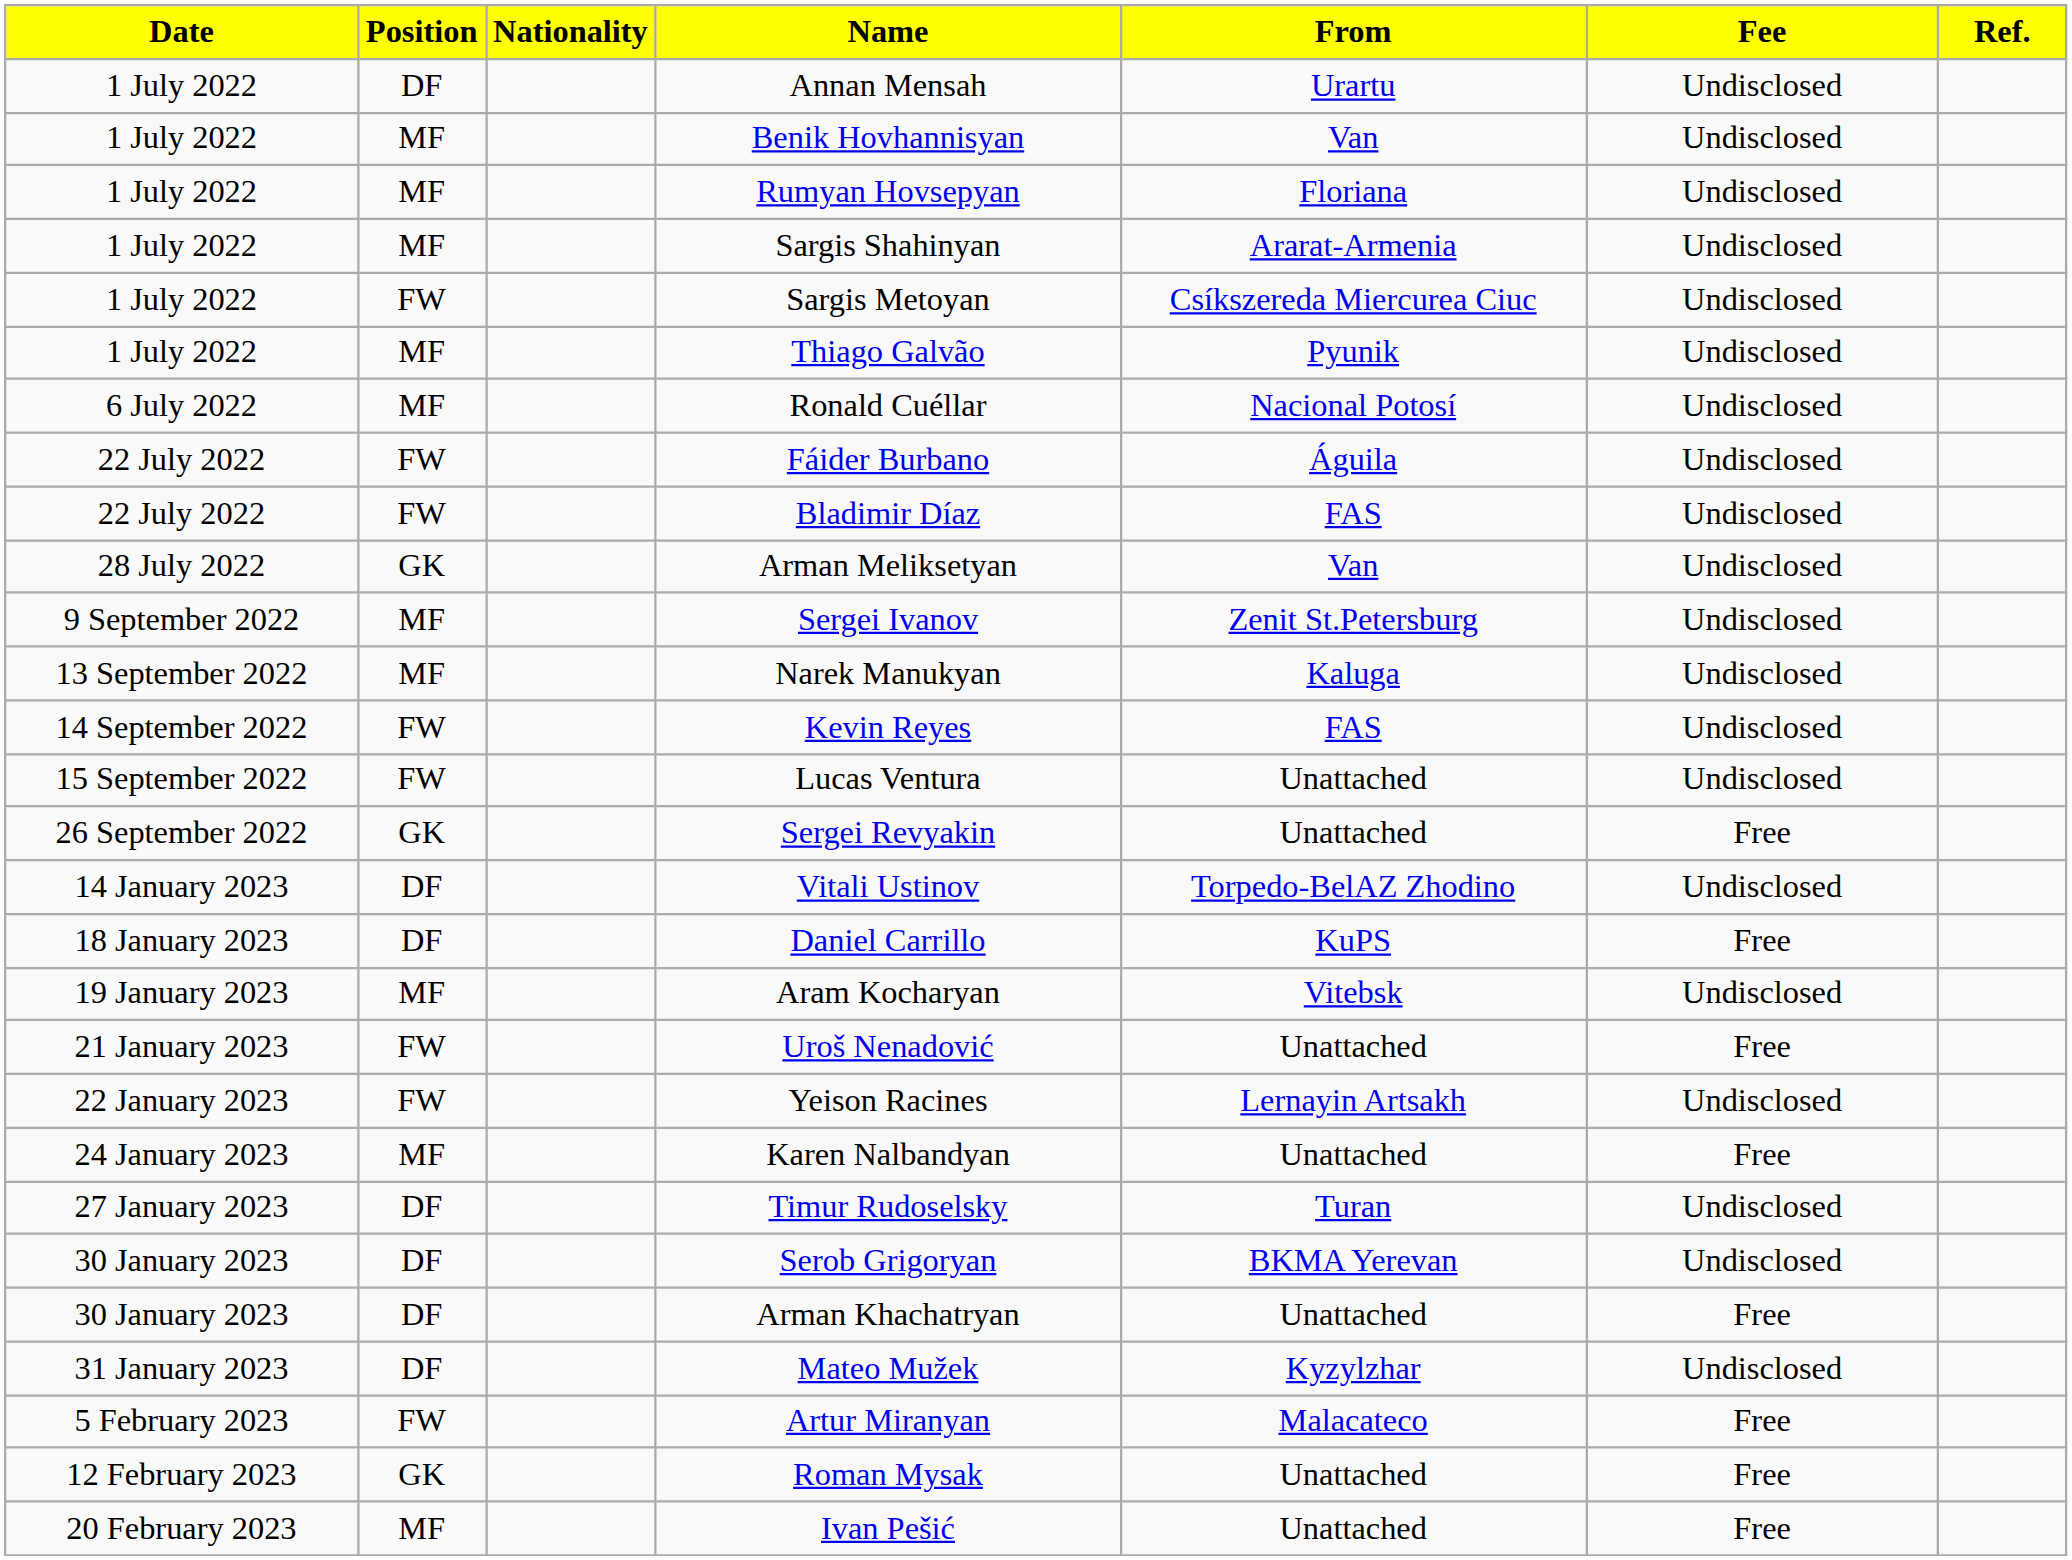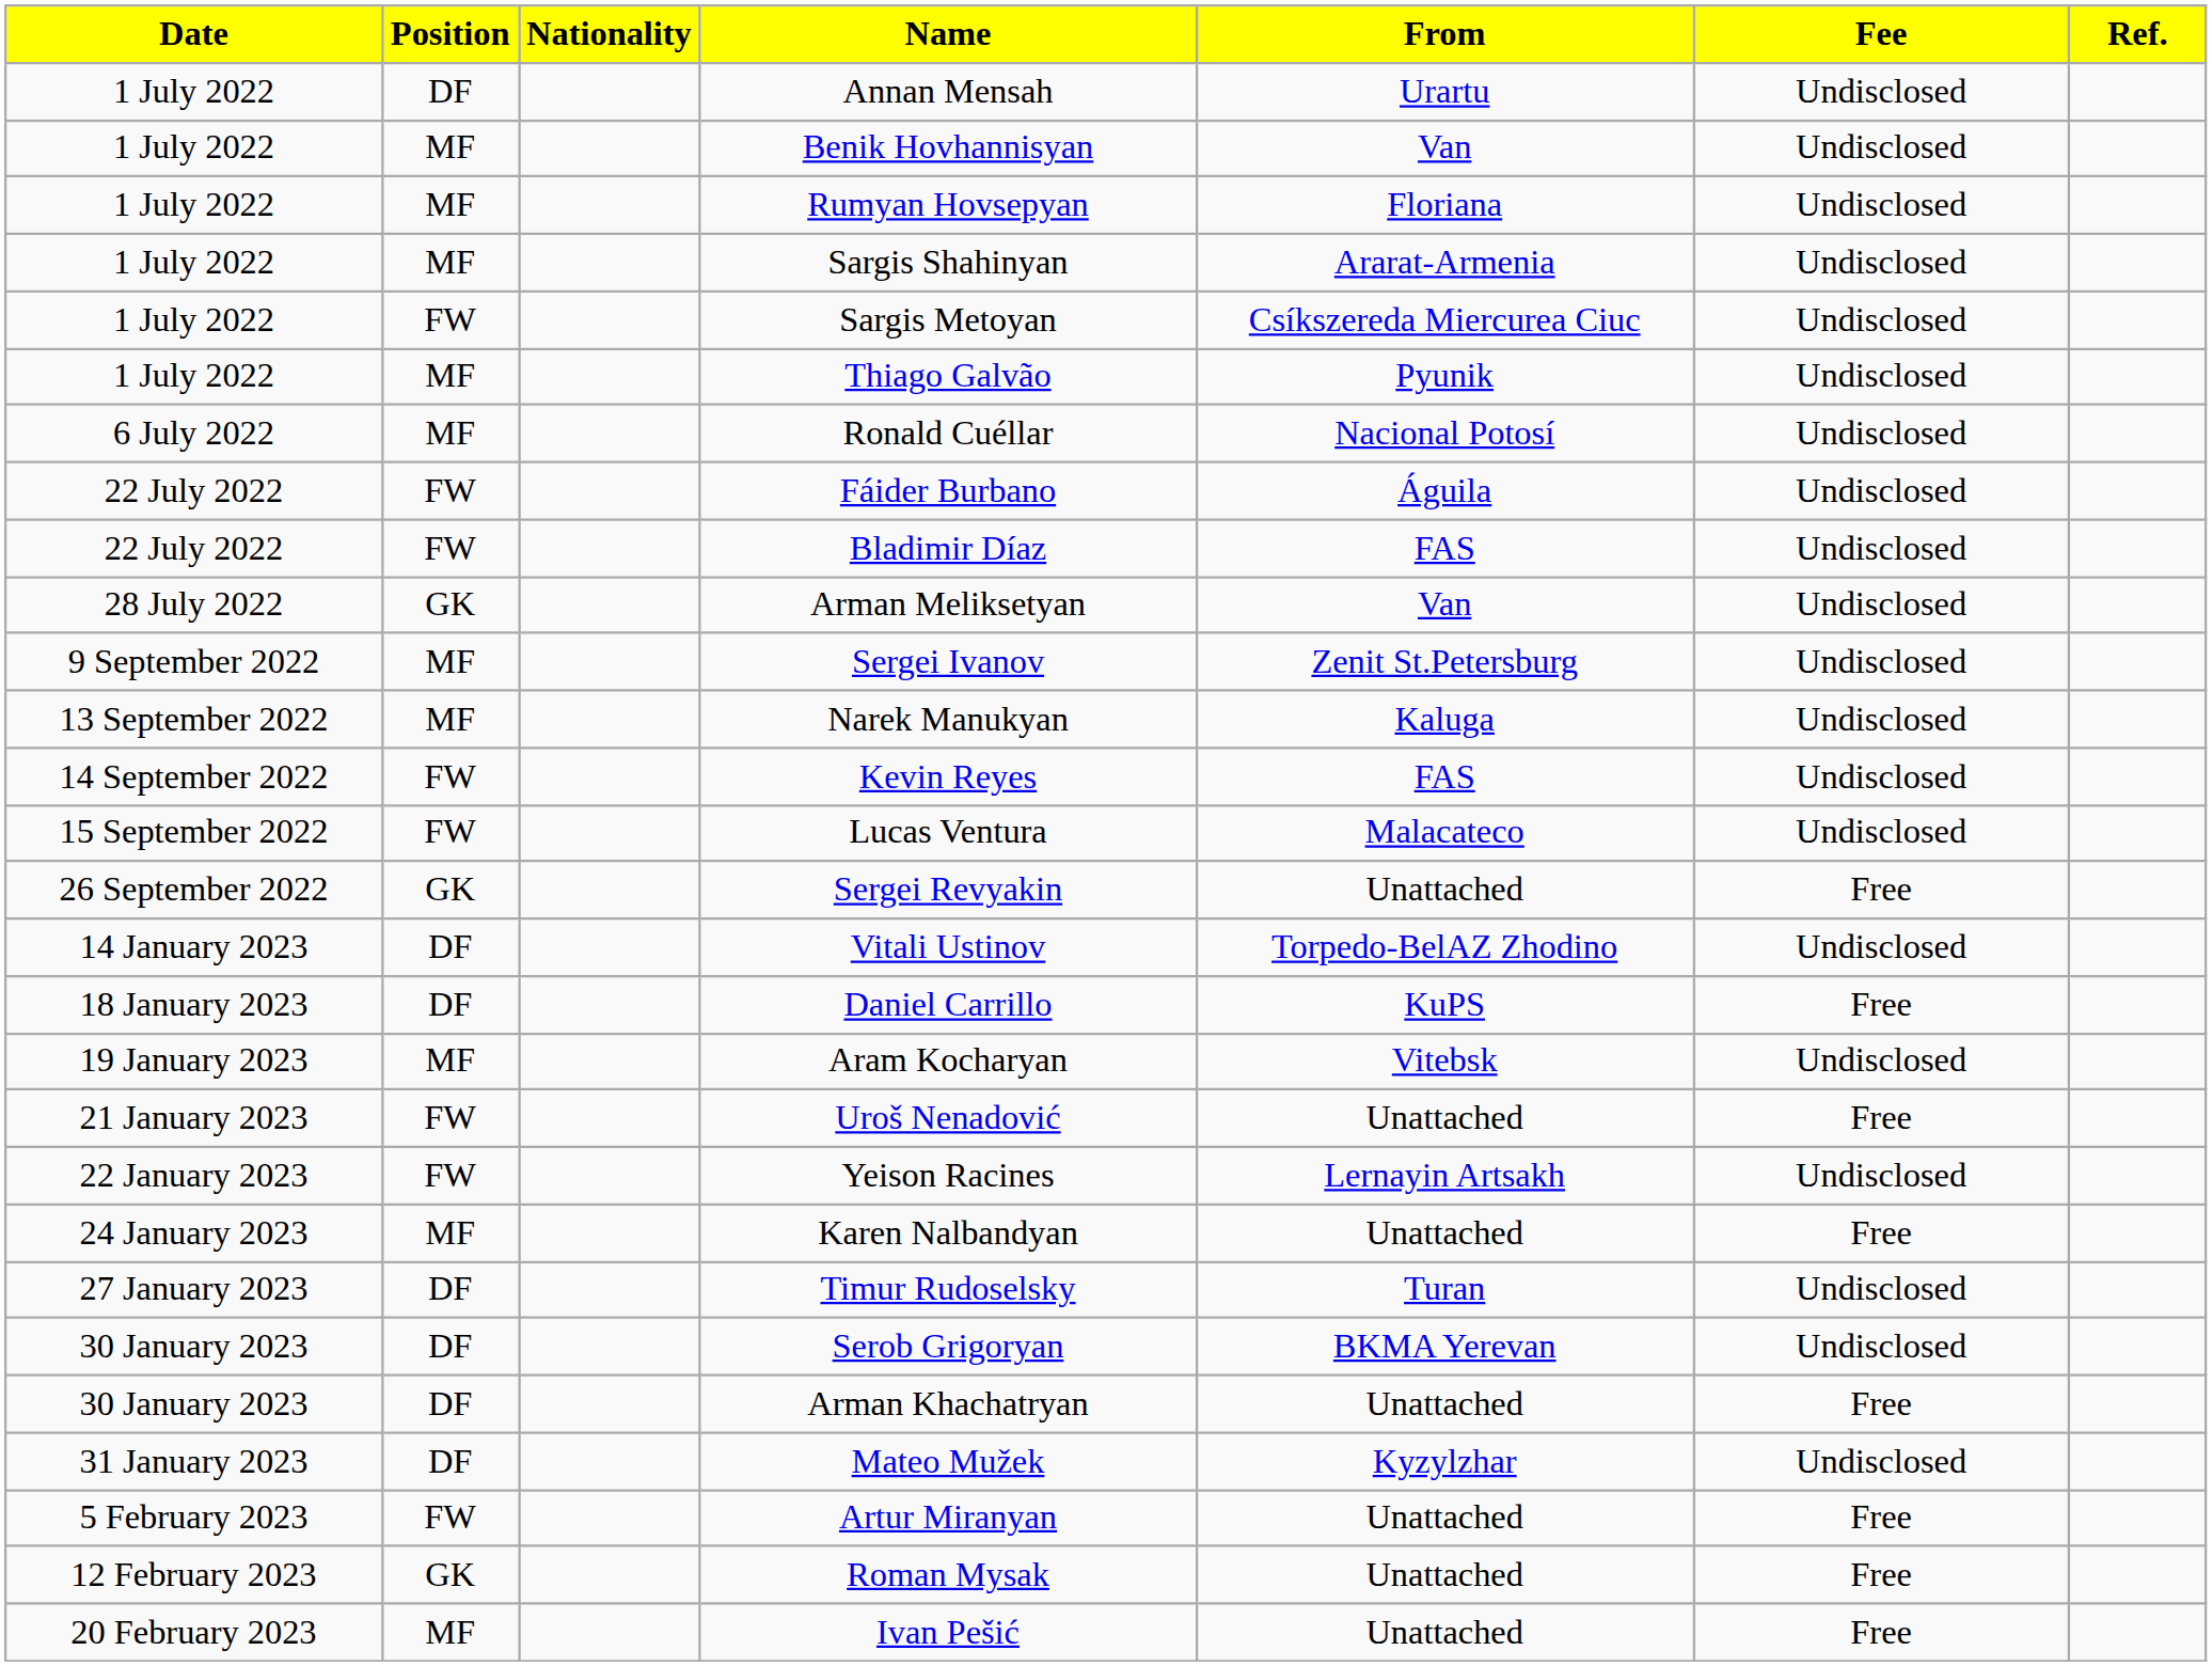Lucas Ventura | From: Unattached -> Malacateco
Artur Miranyan | From: Malacateco -> Unattached
